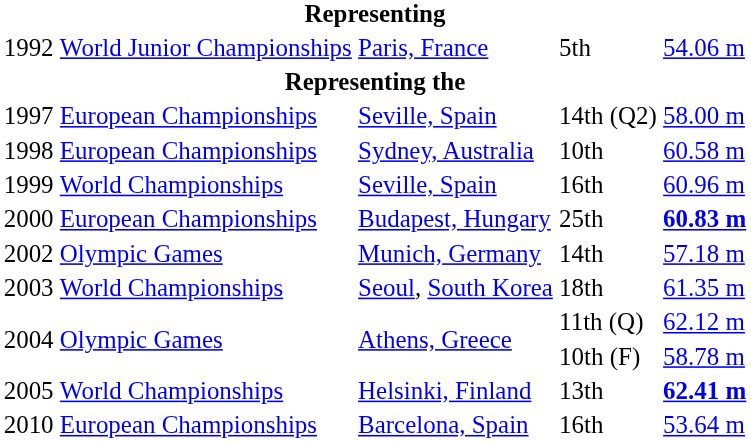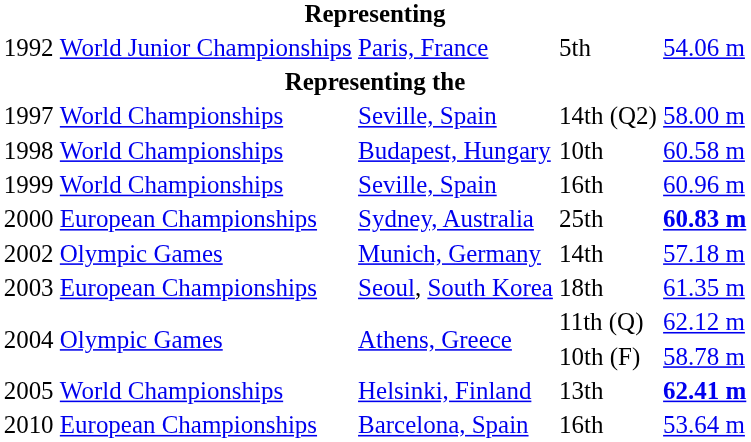14th (Q2) | column 2: European Championships -> World Championships
10th | column 2: European Championships -> World Championships
10th | column 3: Sydney, Australia -> Budapest, Hungary
25th | column 3: Budapest, Hungary -> Sydney, Australia
18th | column 2: World Championships -> European Championships
